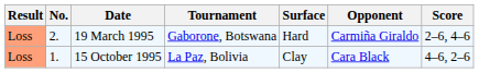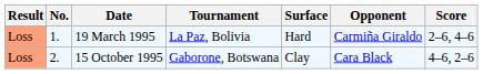19 March 1995 | No.: 2. -> 1.
19 March 1995 | Tournament: Gaborone, Botswana -> La Paz, Bolivia
15 October 1995 | No.: 1. -> 2.
15 October 1995 | Tournament: La Paz, Bolivia -> Gaborone, Botswana
